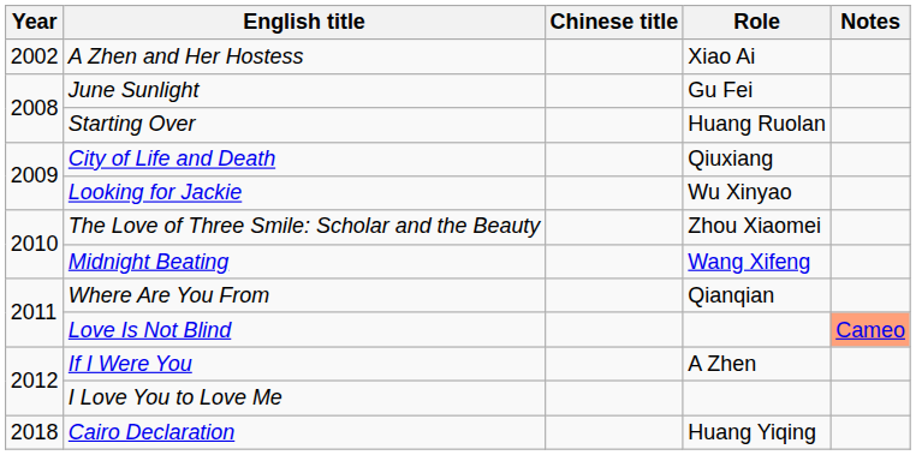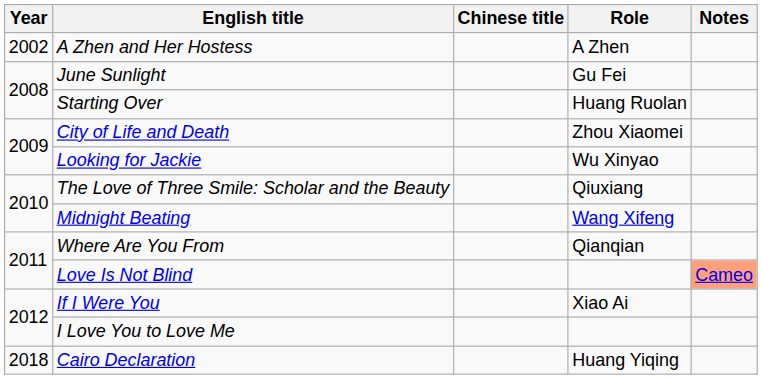A Zhen and Her Hostess | Role: Xiao Ai -> A Zhen
City of Life and Death | Role: Qiuxiang -> Zhou Xiaomei
The Love of Three Smile: Scholar and the Beauty | Role: Zhou Xiaomei -> Qiuxiang
If I Were You | Role: A Zhen -> Xiao Ai
